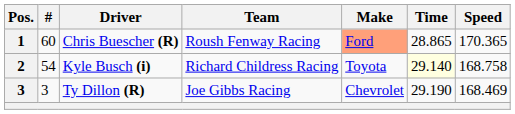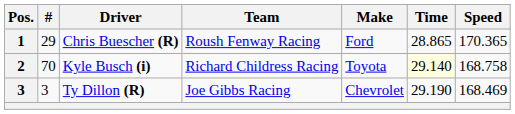Chris Buescher (R) | #: 60 -> 29
Chris Buescher (R) | Make: lightsalmon background -> no background
Kyle Busch (i) | #: 54 -> 70
